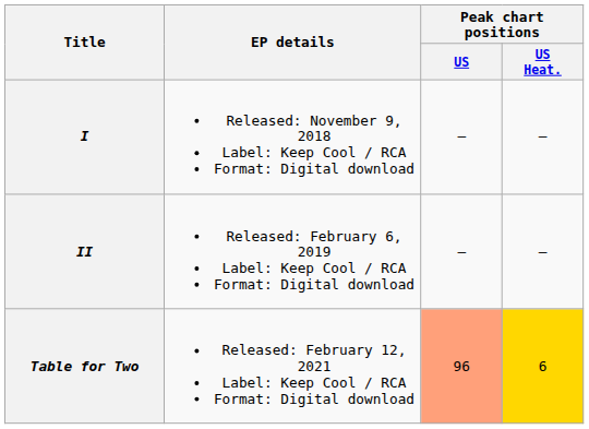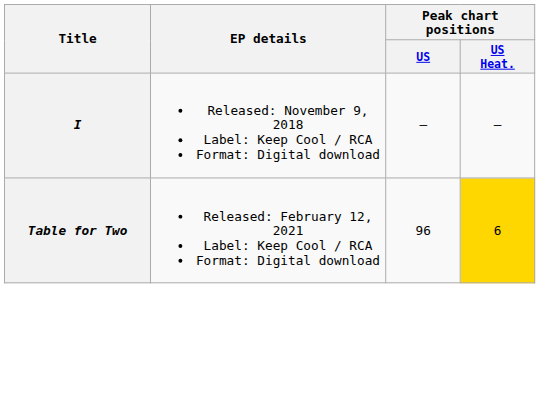- row: II | Released: February 6, 2019 Label: Keep Cool / RCA Format: Digital download | — | —
Table for Two | Peak chart positions / US: lightsalmon background -> no background
